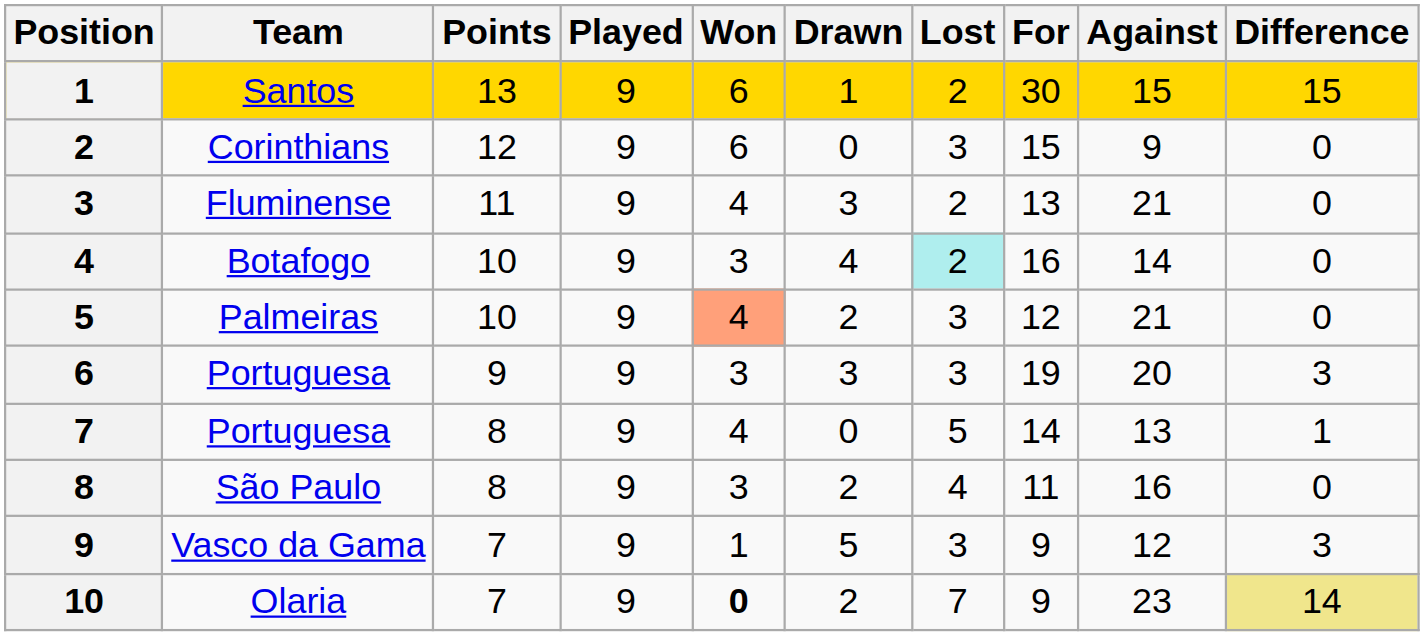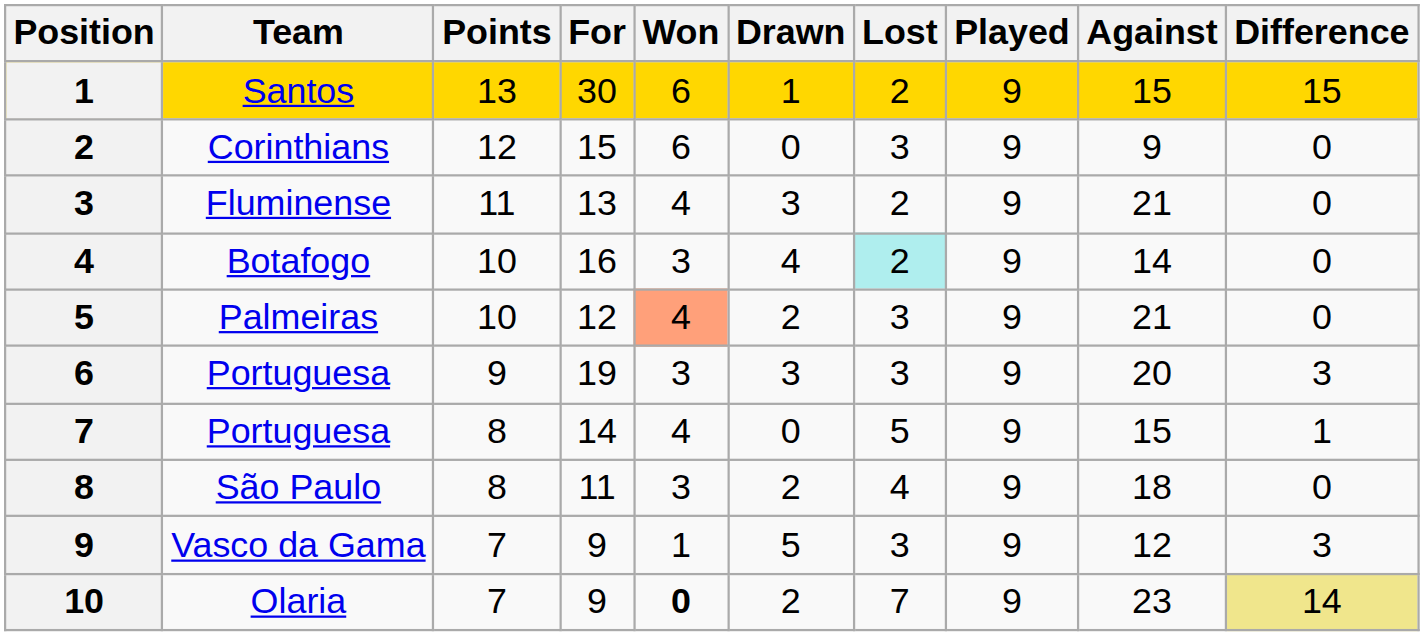columns swapped: Played <-> For
7 / Portuguesa | Against: 13 -> 15
São Paulo | Against: 16 -> 18
